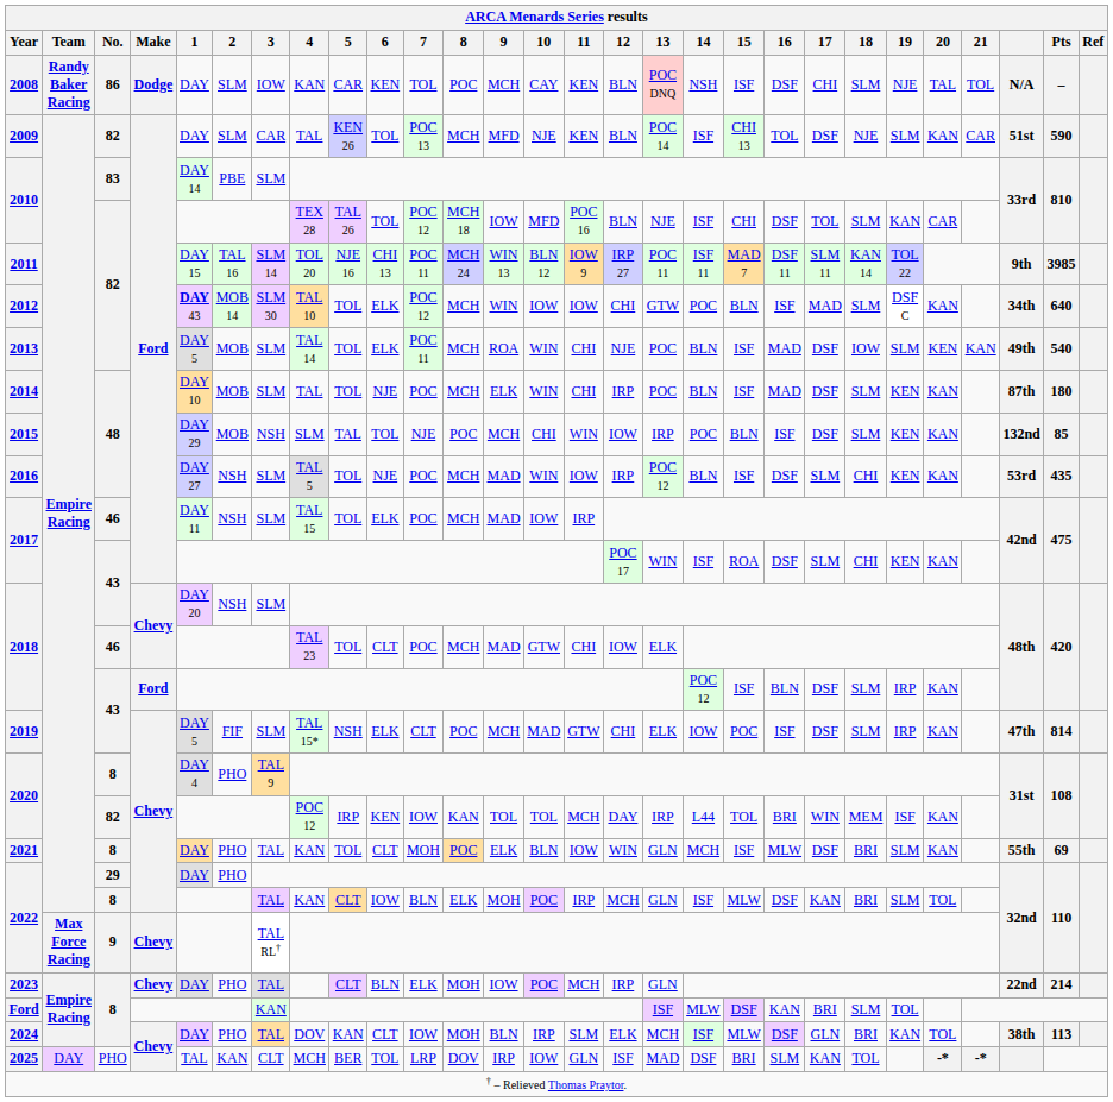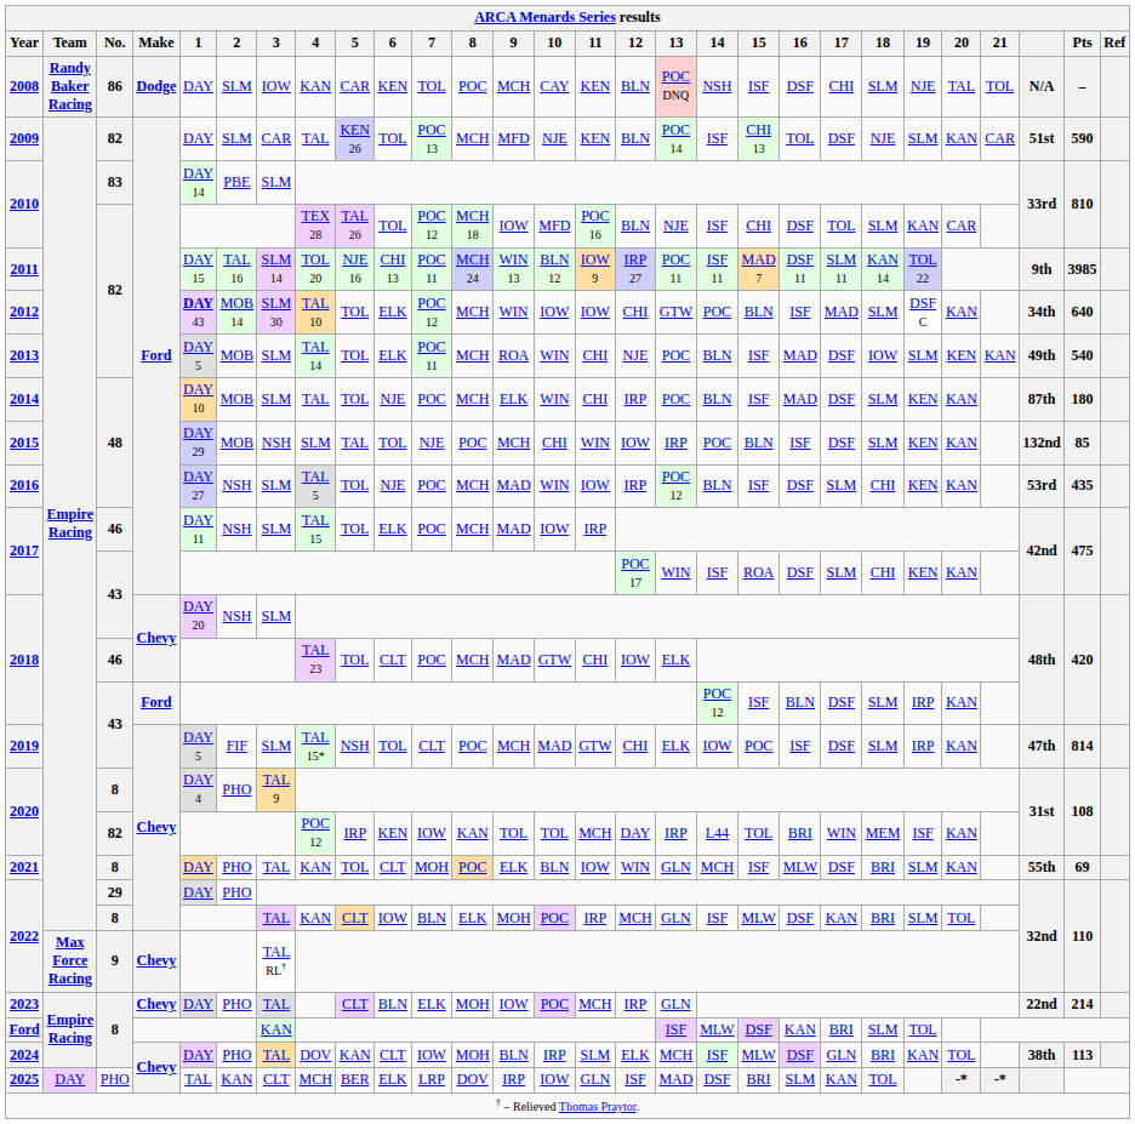2019 | 6: ELK -> TOL
2025 | 6: TOL -> ELK
